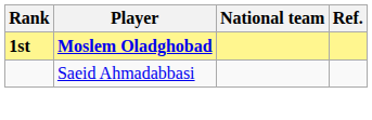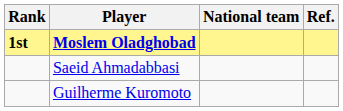+ row: Guilherme Kuromoto
